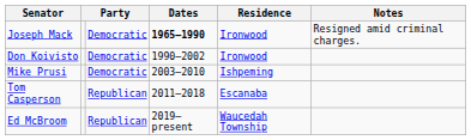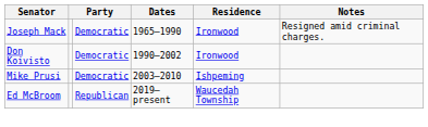Joseph Mack | Dates: bold -> normal
- row: Tom Casperson | Republican | 2011–2018 | Escanaba
